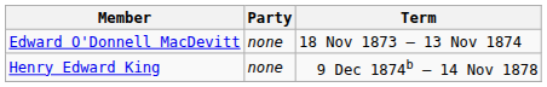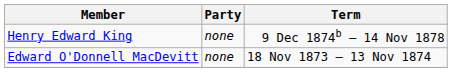rows swapped: Edward O'Donnell MacDevitt <-> Henry Edward King
